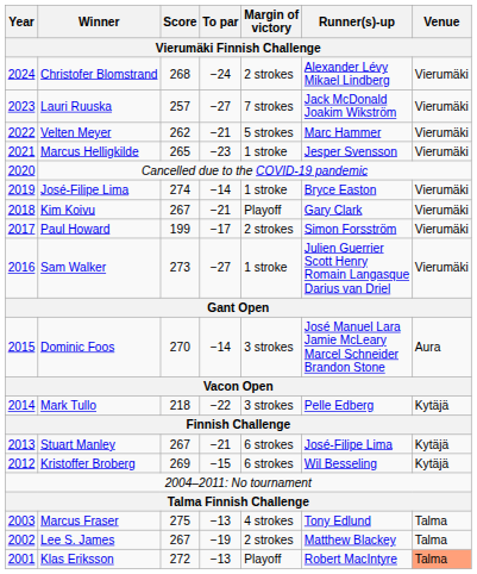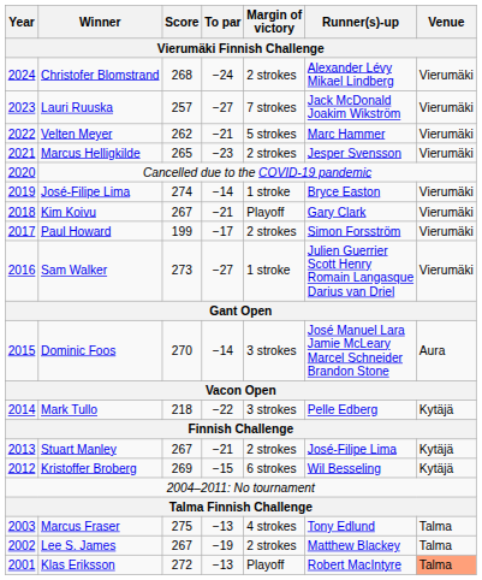Marcus Helligkilde | Margin of victory: 1 stroke -> 2 strokes
Stuart Manley | Margin of victory: 6 strokes -> 2 strokes
